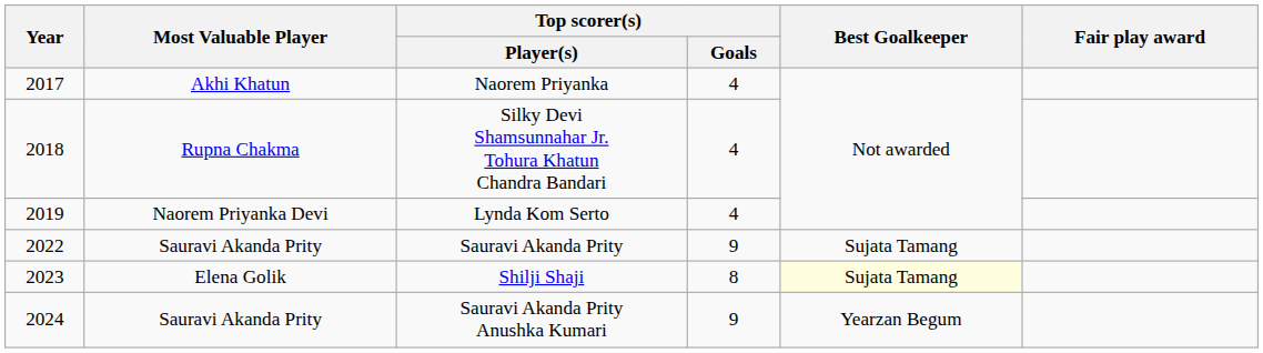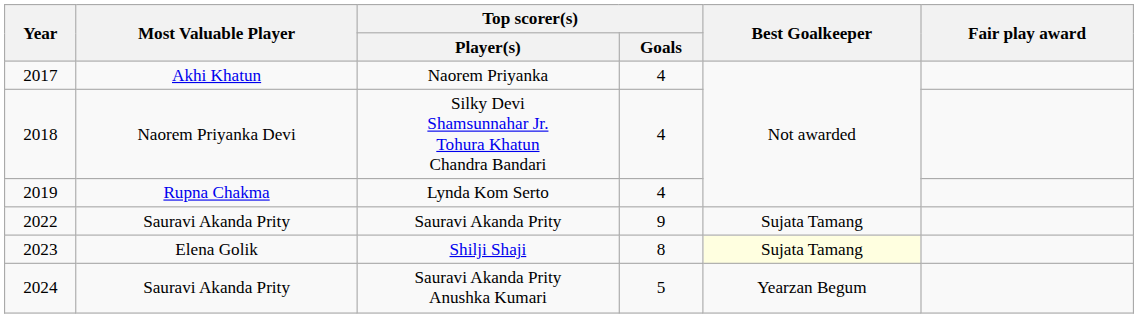Silky Devi Shamsunnahar Jr. Tohura Khatun Chandra Bandari | Most Valuable Player: Rupna Chakma -> Naorem Priyanka Devi
Lynda Kom Serto | Most Valuable Player: Naorem Priyanka Devi -> Rupna Chakma
Sauravi Akanda Prity Anushka Kumari | Top scorer(s) / Goals: 9 -> 5
